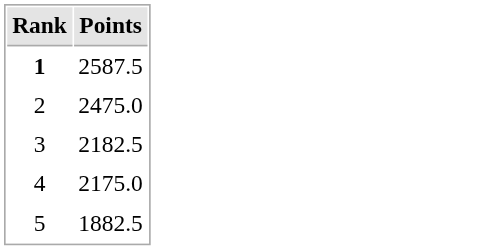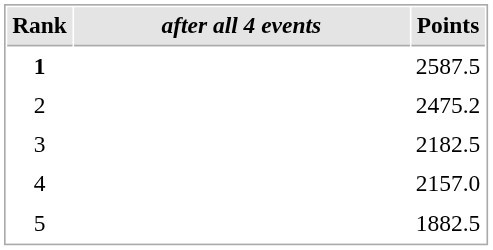+ column: after all 4 events
2 | Points: 2475.0 -> 2475.2
4 | Points: 2175.0 -> 2157.0
